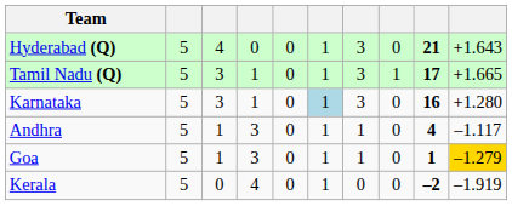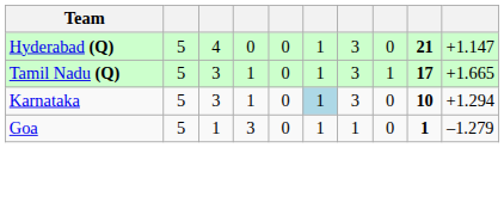Hyderabad (Q) | column 10: +1.643 -> +1.147
Karnataka | column 9: 16 -> 10
Karnataka | column 10: +1.280 -> +1.294
- row: Andhra | 5 | 1 | 3 | 0 | 1 | 1 | 0 | 4 | –1.117
Goa | column 10: gold background -> no background
- row: Kerala | 5 | 0 | 4 | 0 | 1 | 0 | 0 | –2 | –1.919
